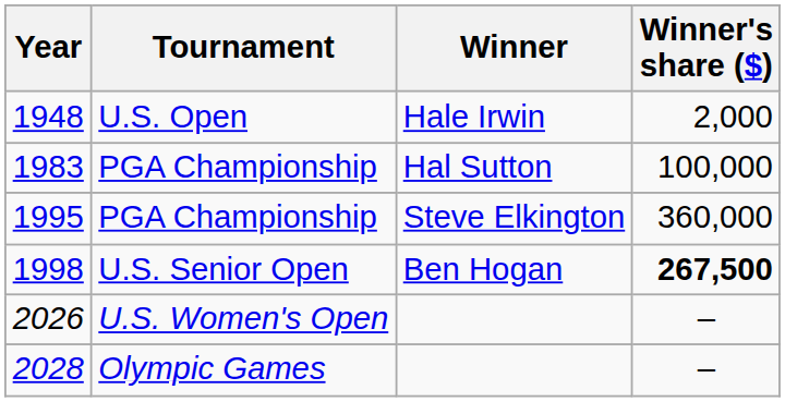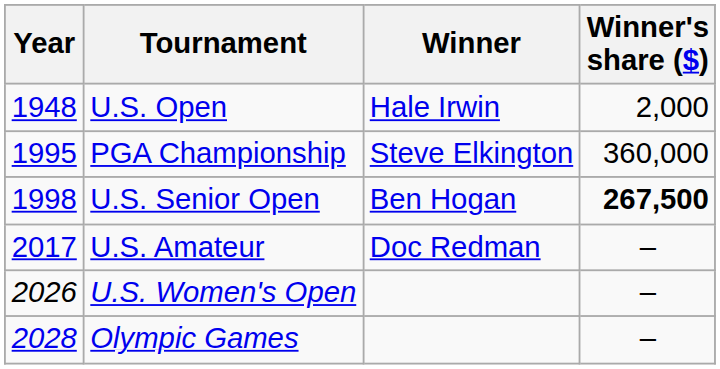- row: 1983 | PGA Championship | Hal Sutton | 100,000
+ row: 2017 | U.S. Amateur | Doc Redman | –
